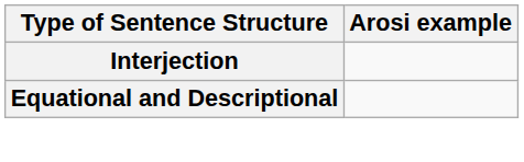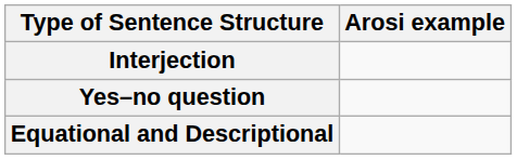+ row: Yes–no question
